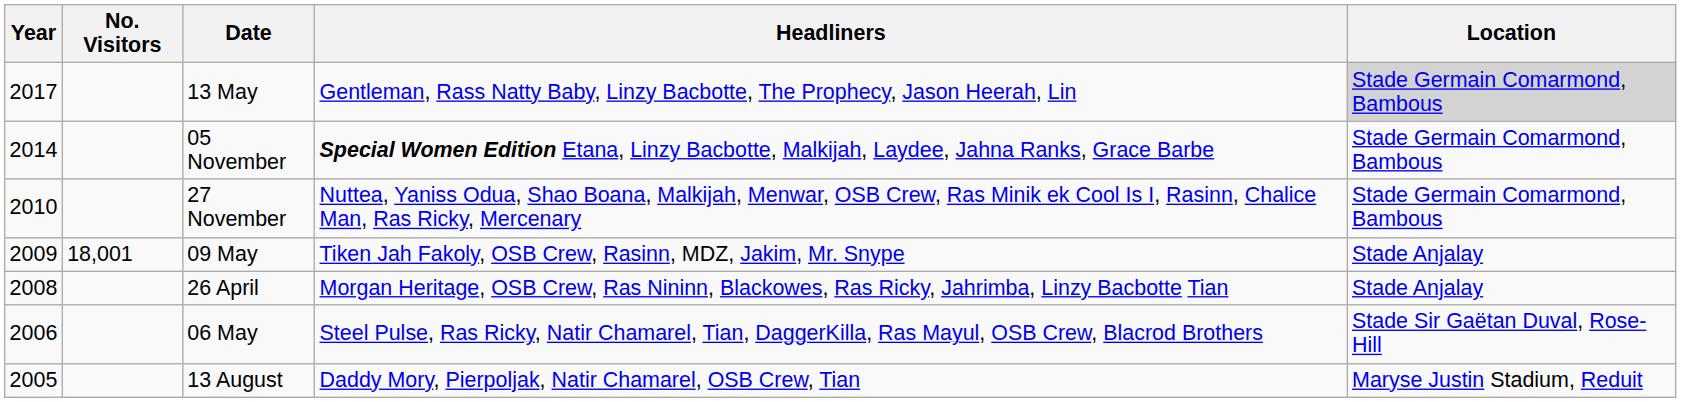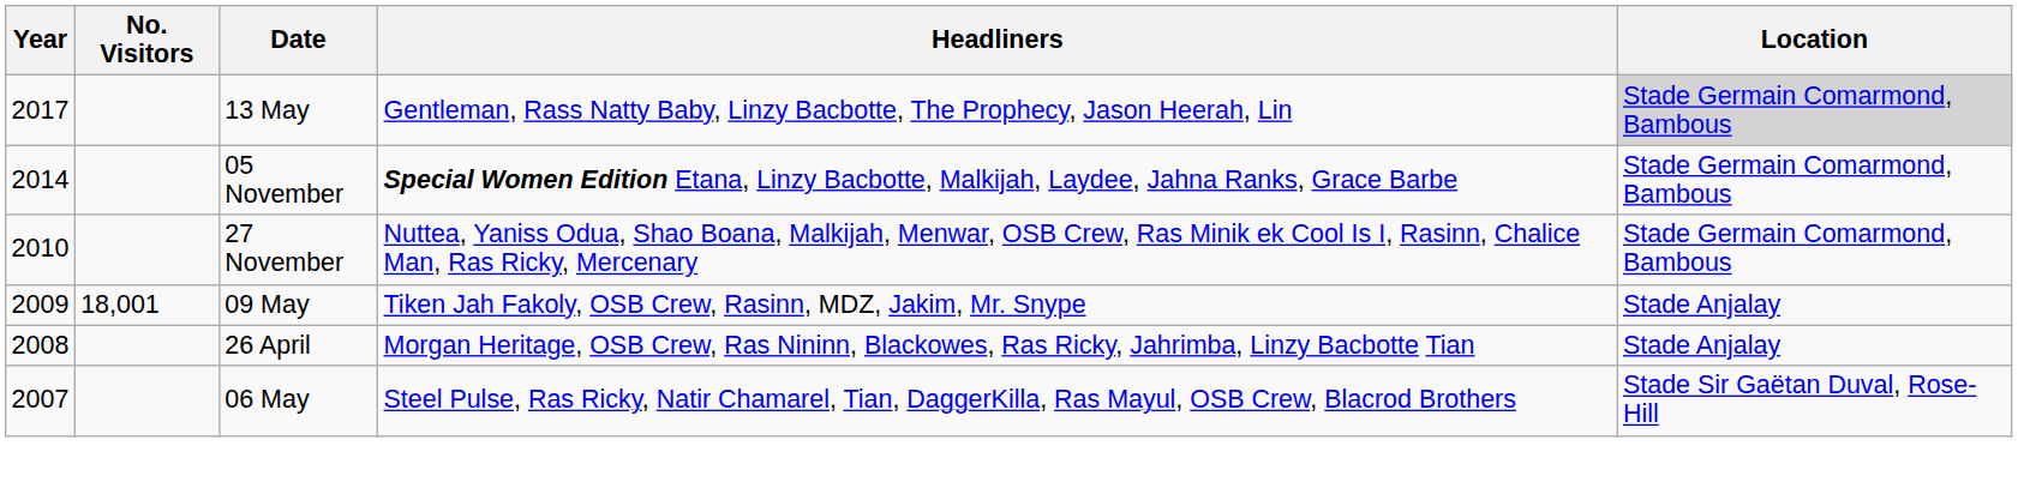06 May | Year: 2006 -> 2007
- row: 2005 | 13 August | Daddy Mory, Pierpoljak, Natir Chamarel, OSB Crew, Tian | Maryse Justin Stadium, Reduit
